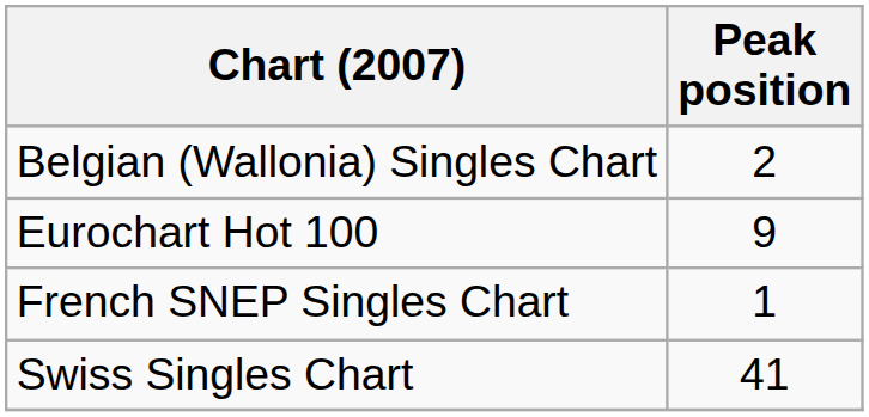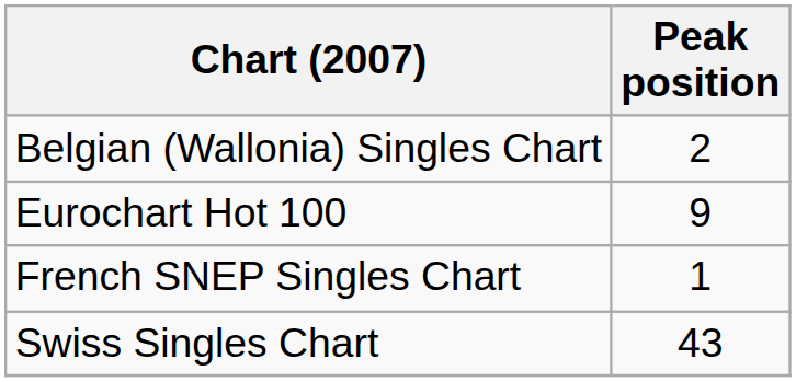Swiss Singles Chart | Peak position: 41 -> 43
